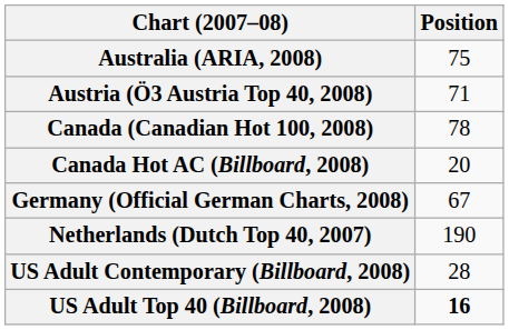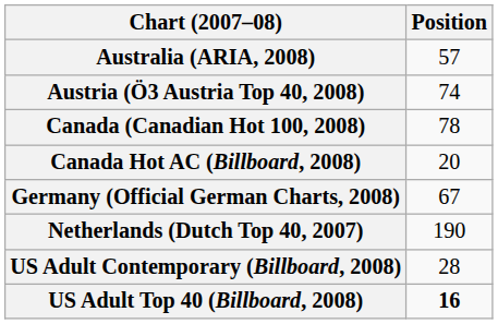Australia (ARIA, 2008) | Position: 75 -> 57
Austria (Ö3 Austria Top 40, 2008) | Position: 71 -> 74
